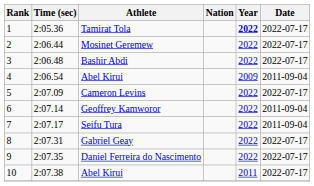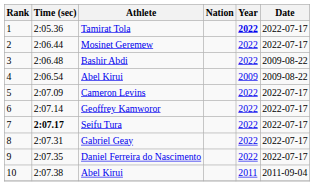Bashir Abdi | Date: 2022-07-17 -> 2009-08-22
4 / Abel Kirui | Date: 2011-09-04 -> 2009-08-22
Geoffrey Kamworor | Date: 2011-09-04 -> 2022-07-17
Seifu Tura | Time (sec): normal -> bold
Seifu Tura | Date: 2011-09-04 -> 2022-07-17
10 / Abel Kirui | Date: 2022-07-17 -> 2011-09-04
